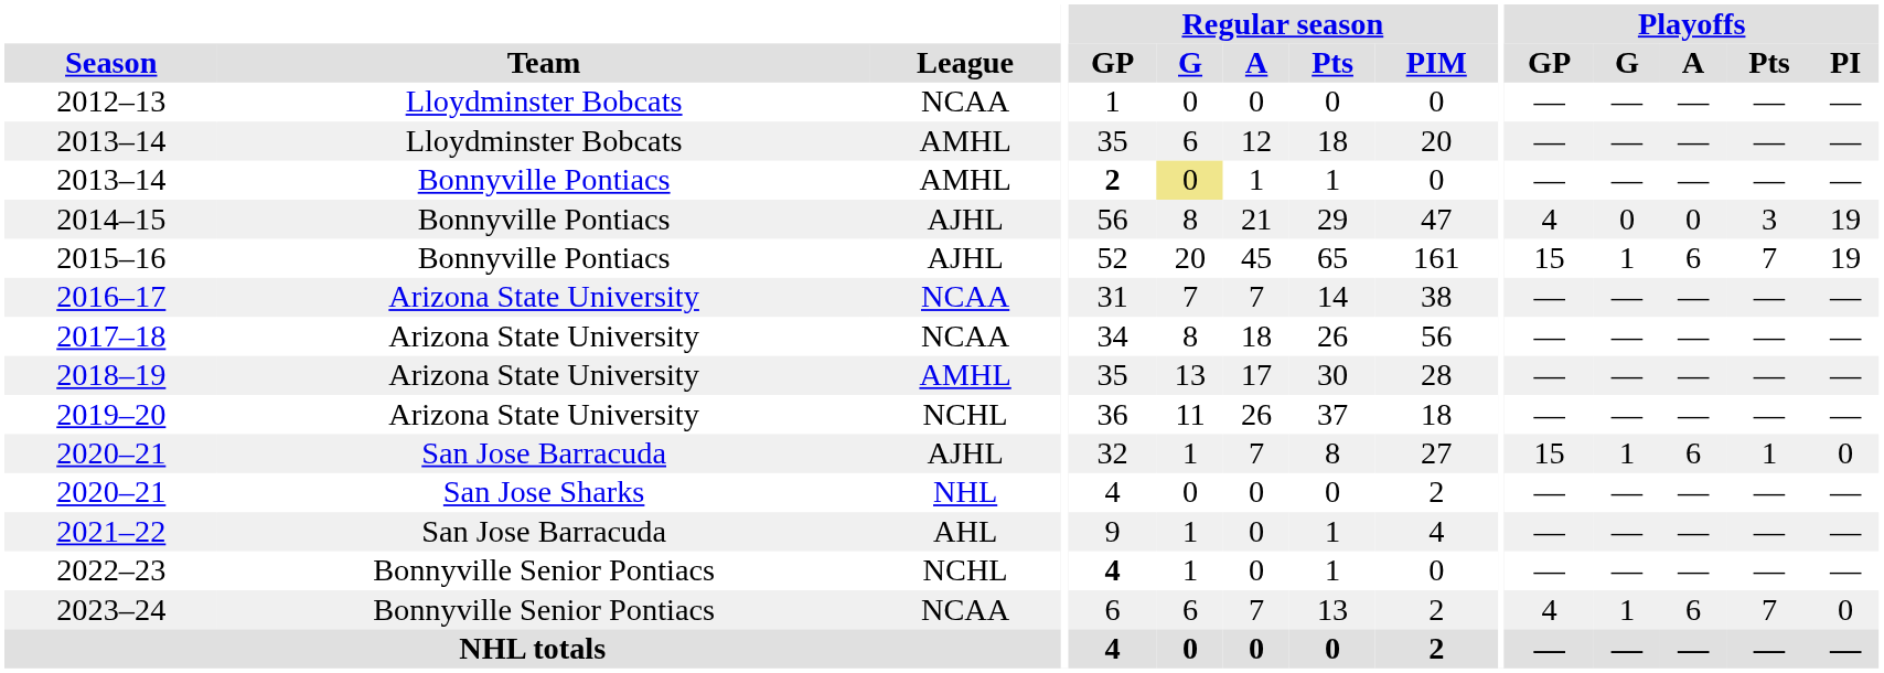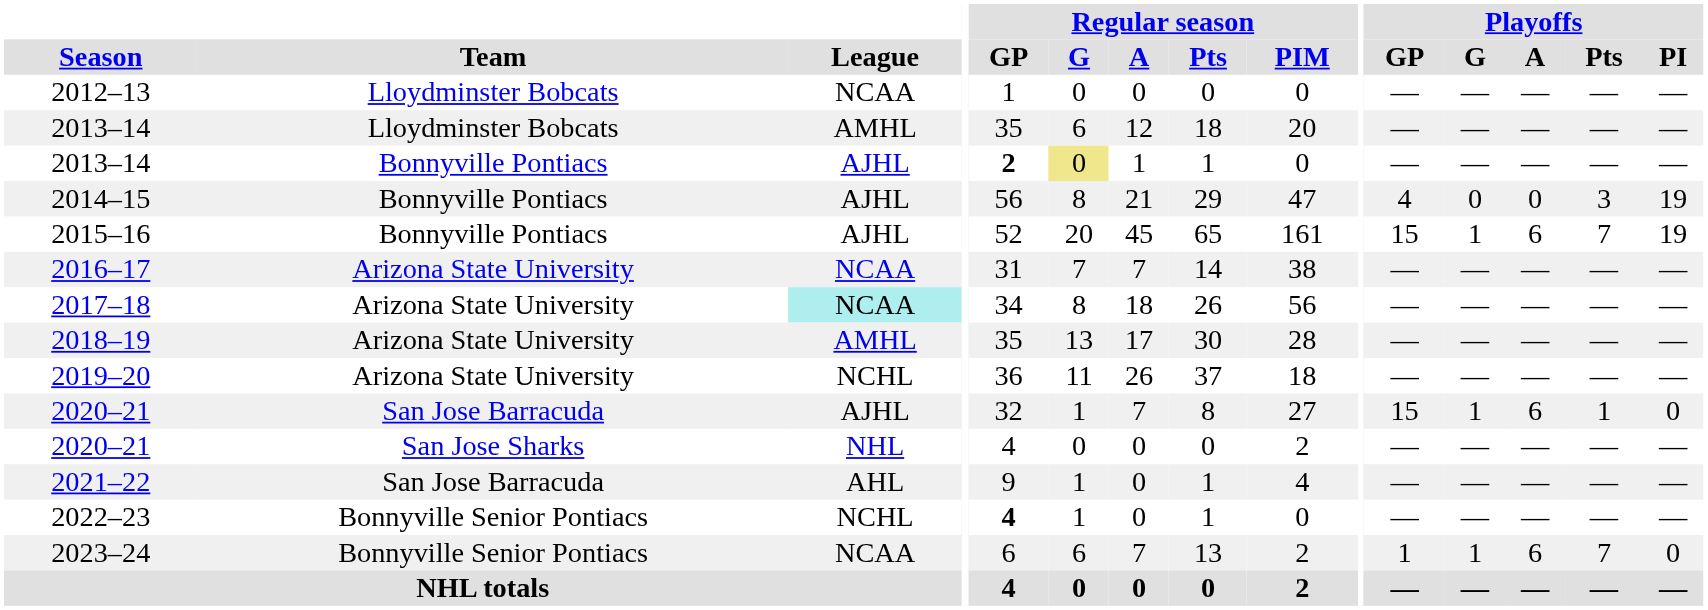2013–14 / Bonnyville Pontiacs | League: AMHL -> AJHL
2017–18 | League: no background -> paleturquoise background
2023–24 | Playoffs / GP: 4 -> 1
